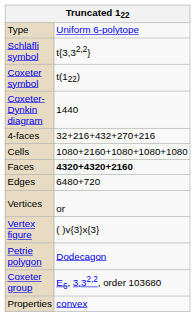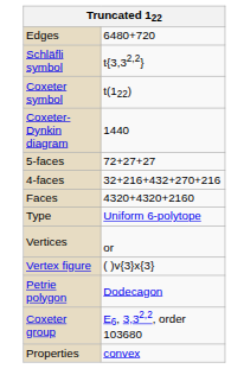rows swapped: Type <-> Edges
+ row: 5-faces | 72+27+27
- row: Cells | 1080+2160+1080+1080+1080
Faces | column 2: bold -> normal
